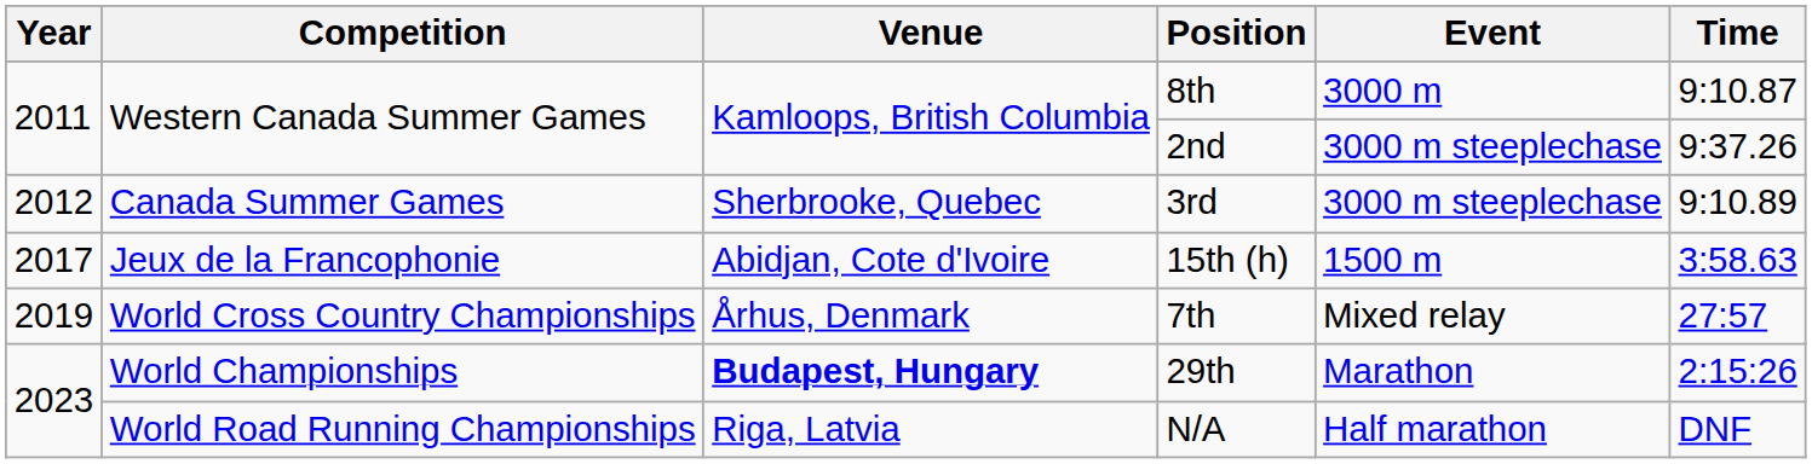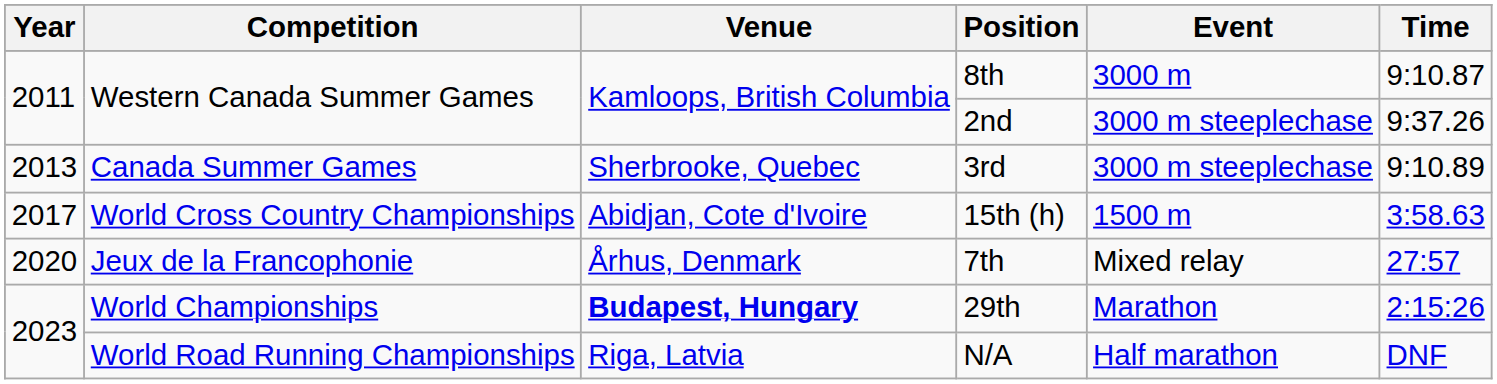3rd | Year: 2012 -> 2013
15th (h) | Competition: Jeux de la Francophonie -> World Cross Country Championships
7th | Year: 2019 -> 2020
7th | Competition: World Cross Country Championships -> Jeux de la Francophonie
